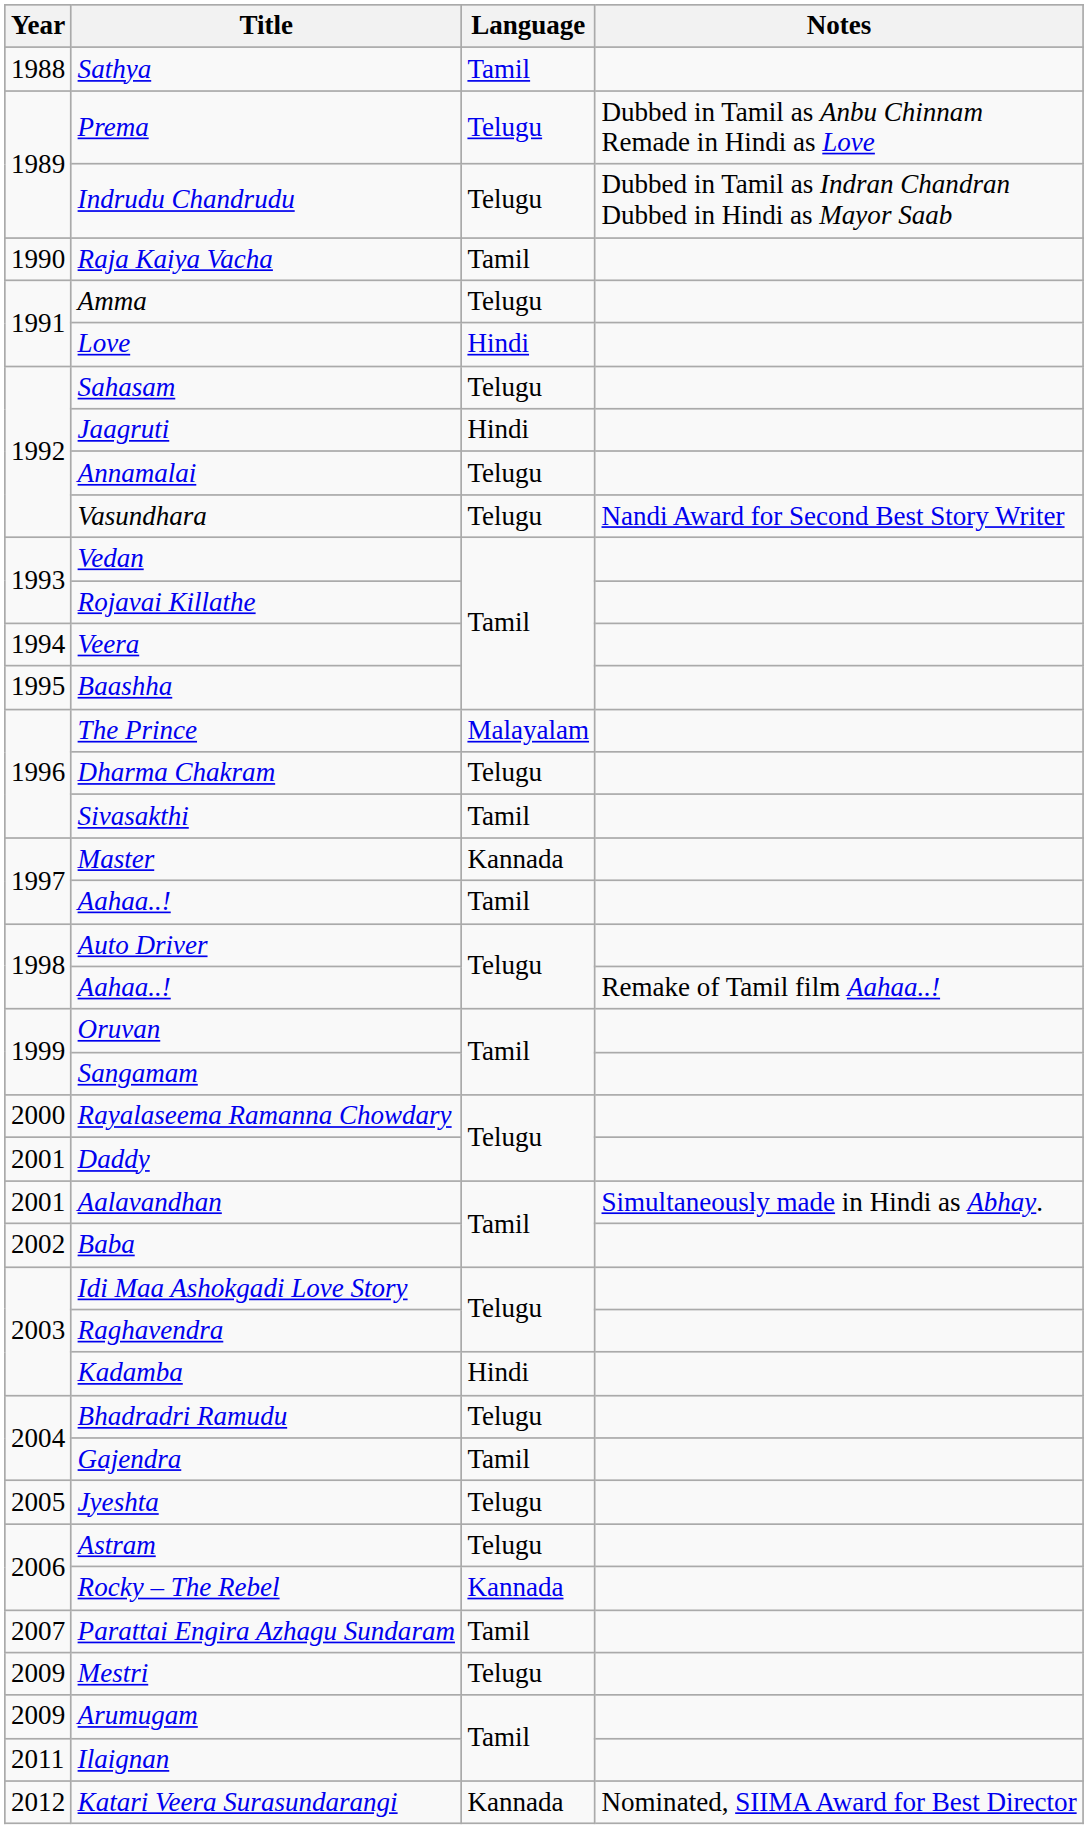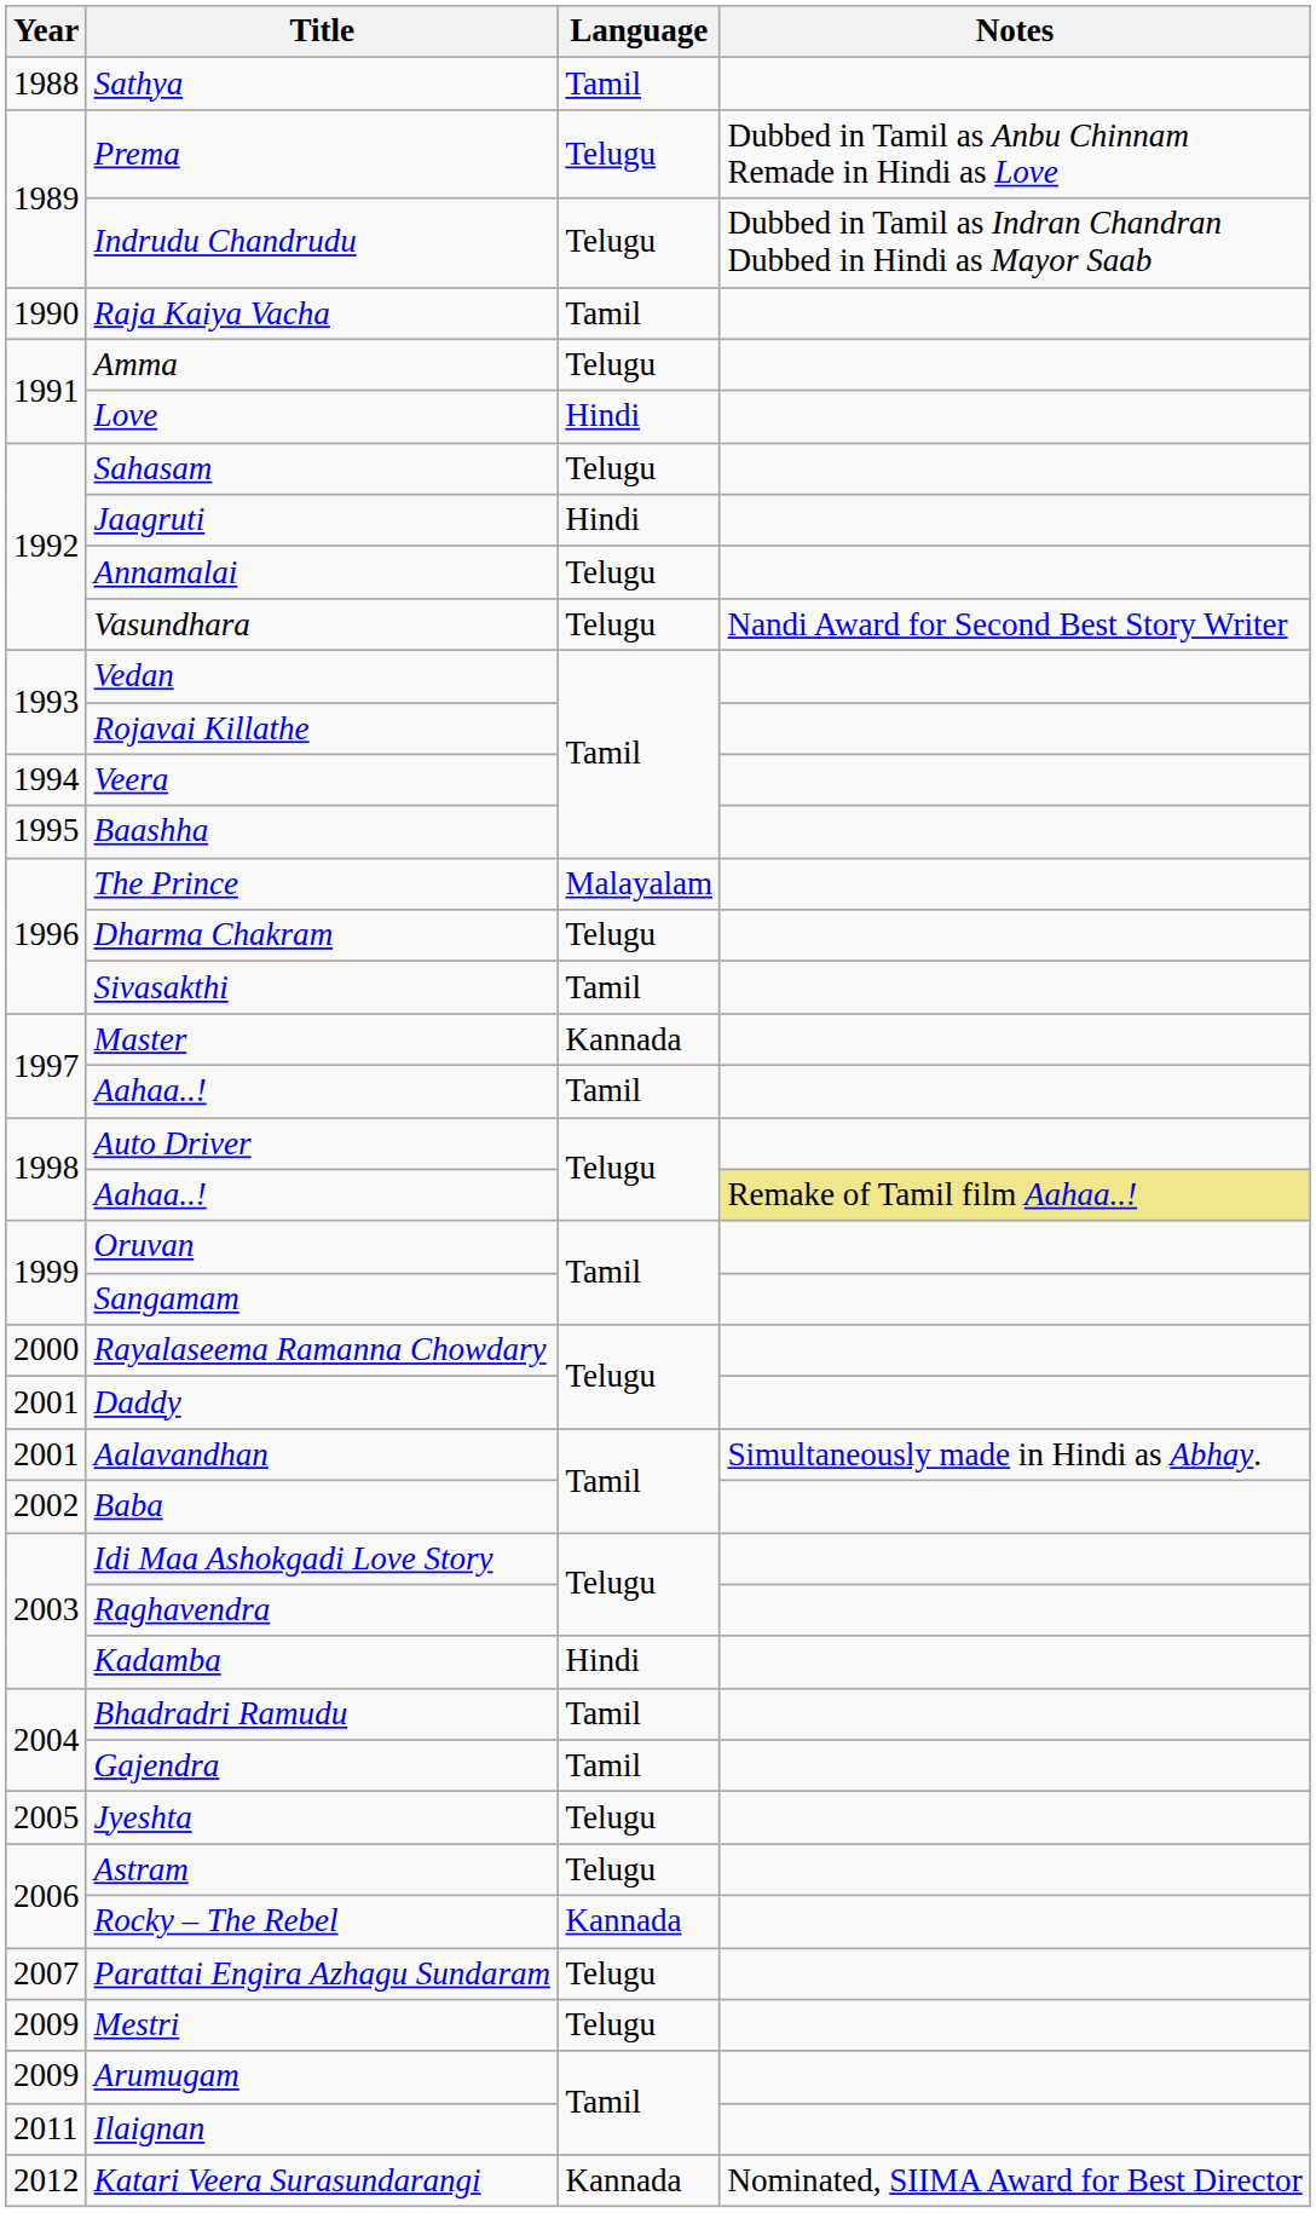1998 / Aahaa..! | Notes: no background -> khaki background
Bhadradri Ramudu | Language: Telugu -> Tamil
Parattai Engira Azhagu Sundaram | Language: Tamil -> Telugu
